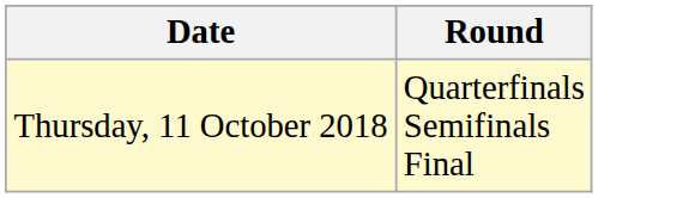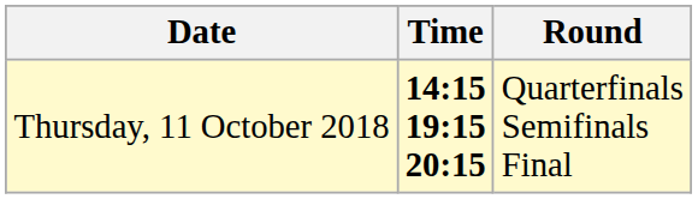+ column: Time | 14:15 19:15 20:15
